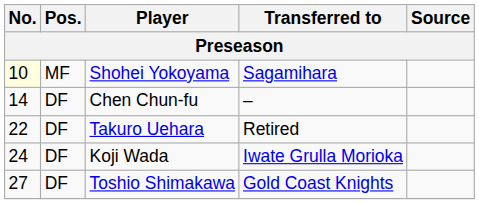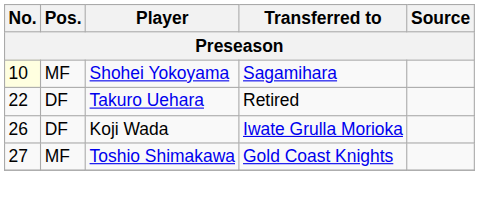- row: 14 | DF | Chen Chun-fu | –
Koji Wada | No.: 24 -> 26
Toshio Shimakawa | Pos.: DF -> MF
